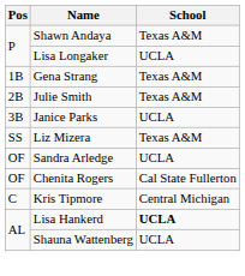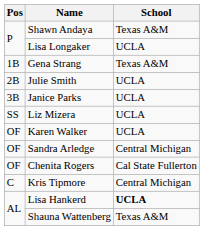Julie Smith | School: Texas A&M -> UCLA
Liz Mizera | School: Texas A&M -> UCLA
+ row: OF | Karen Walker | UCLA
Sandra Arledge | School: UCLA -> Central Michigan
Shauna Wattenberg | School: UCLA -> Texas A&M
